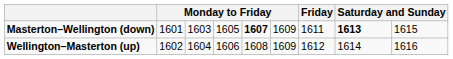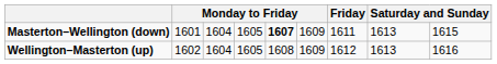Masterton–Wellington (down) | column 3: 1603 -> 1604
Masterton–Wellington (down) | column 8: bold -> normal
Wellington–Masterton (up) | column 4: 1606 -> 1605
Wellington–Masterton (up) | column 8: 1614 -> 1613
